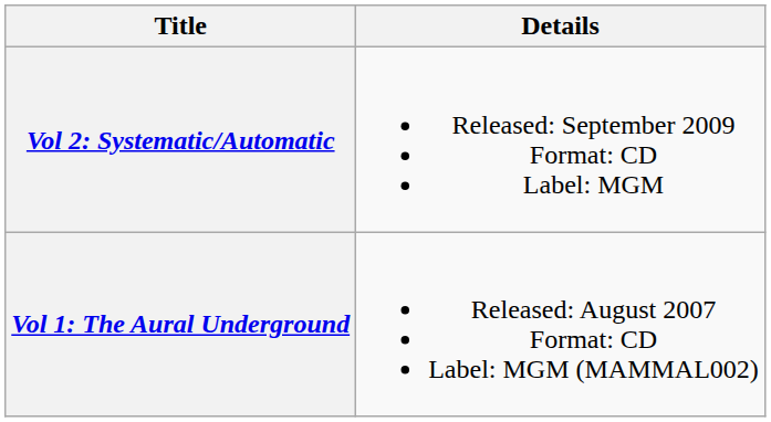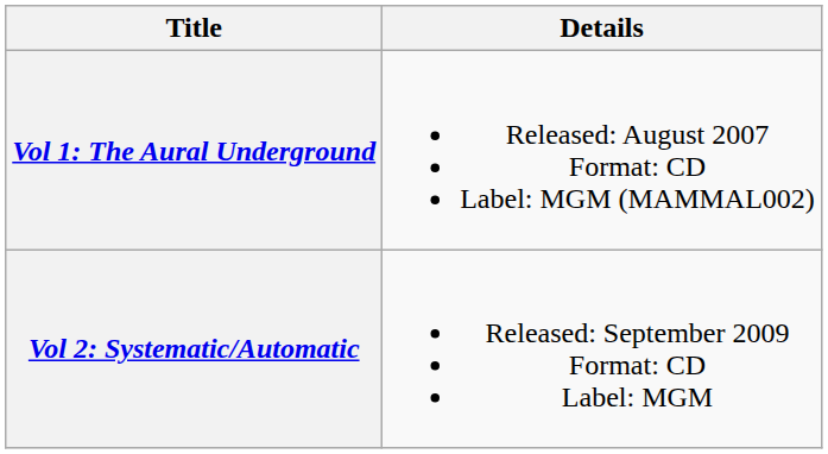rows swapped: Vol 1: The Aural Underground <-> Vol 2: Systematic/Automatic
